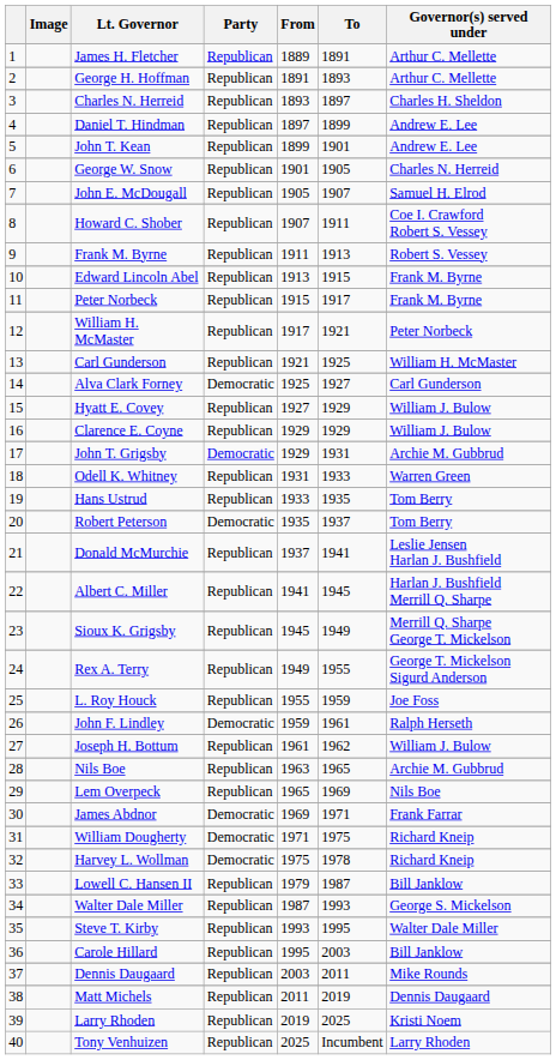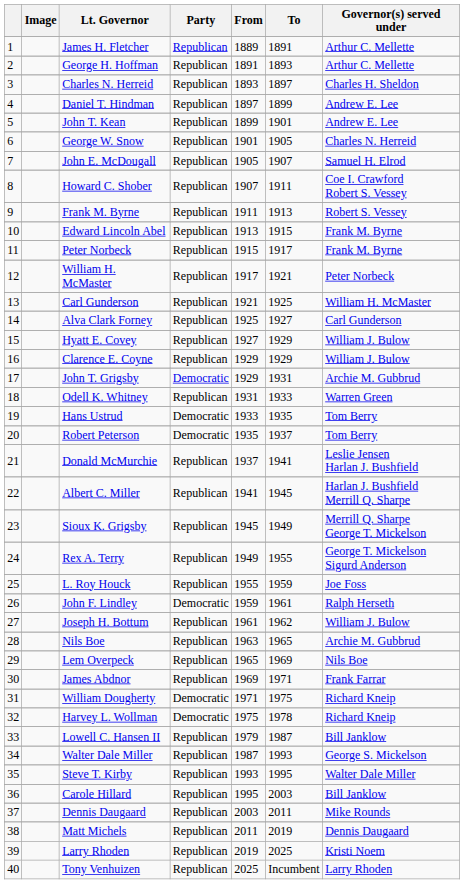Alva Clark Forney | Party: Democratic -> Republican
Hans Ustrud | Party: Republican -> Democratic
James Abdnor | Party: Democratic -> Republican
